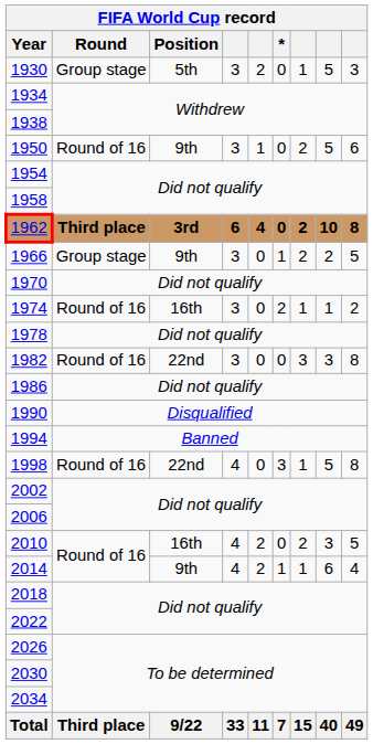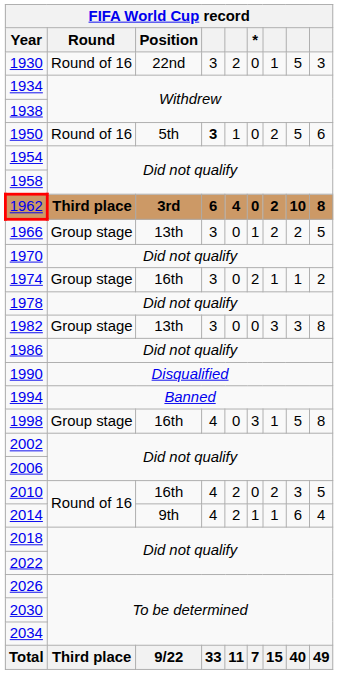1930 | Round: Group stage -> Round of 16
1930 | Position: 5th -> 22nd
1950 | Position: 9th -> 5th
1950 | column 4: normal -> bold
1966 | Position: 9th -> 13th
1974 | Round: Round of 16 -> Group stage
1982 | Round: Round of 16 -> Group stage
1982 | Position: 22nd -> 13th
1998 | Round: Round of 16 -> Group stage
1998 | Position: 22nd -> 16th
